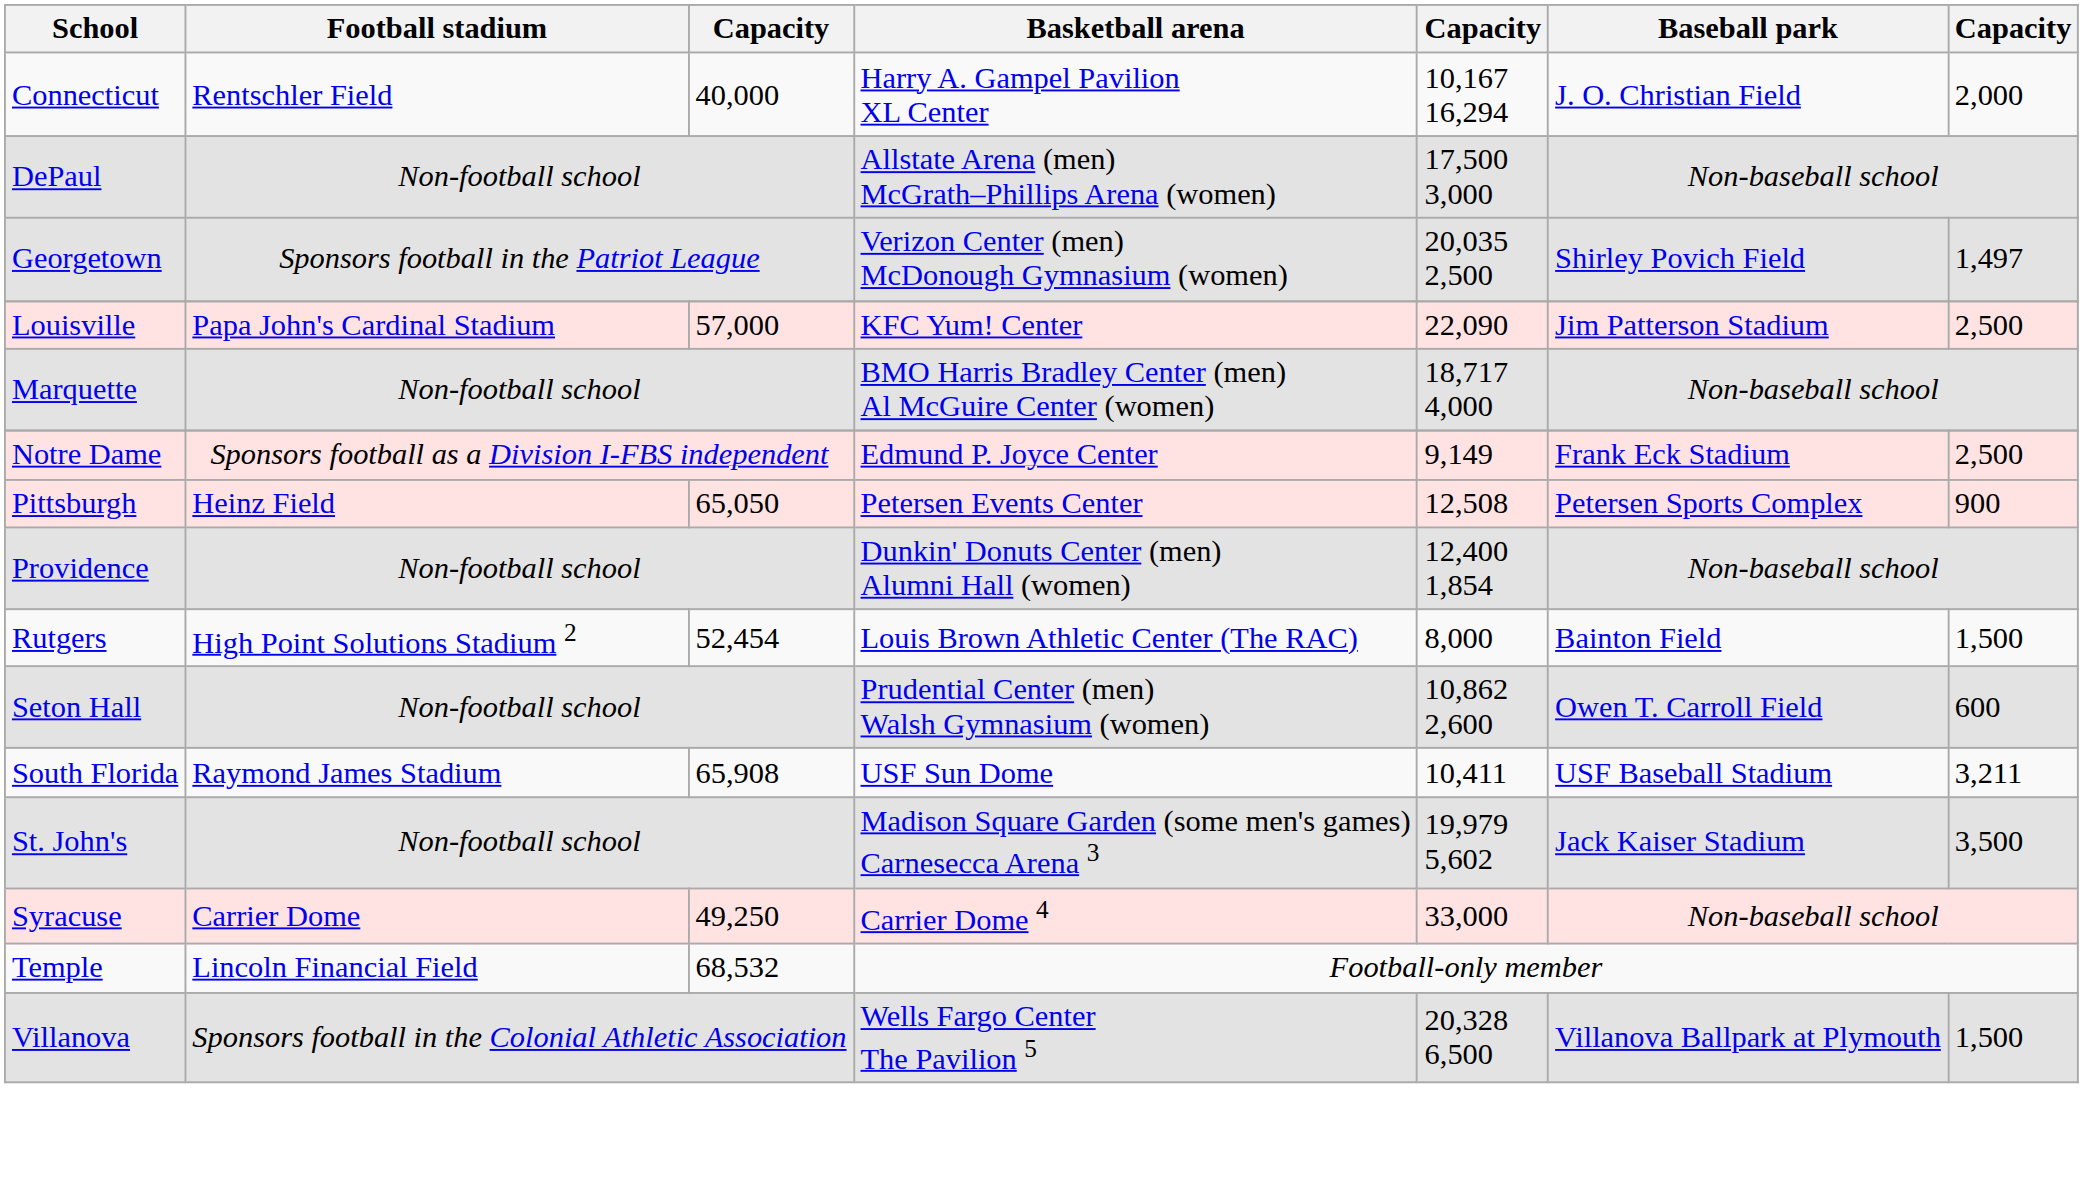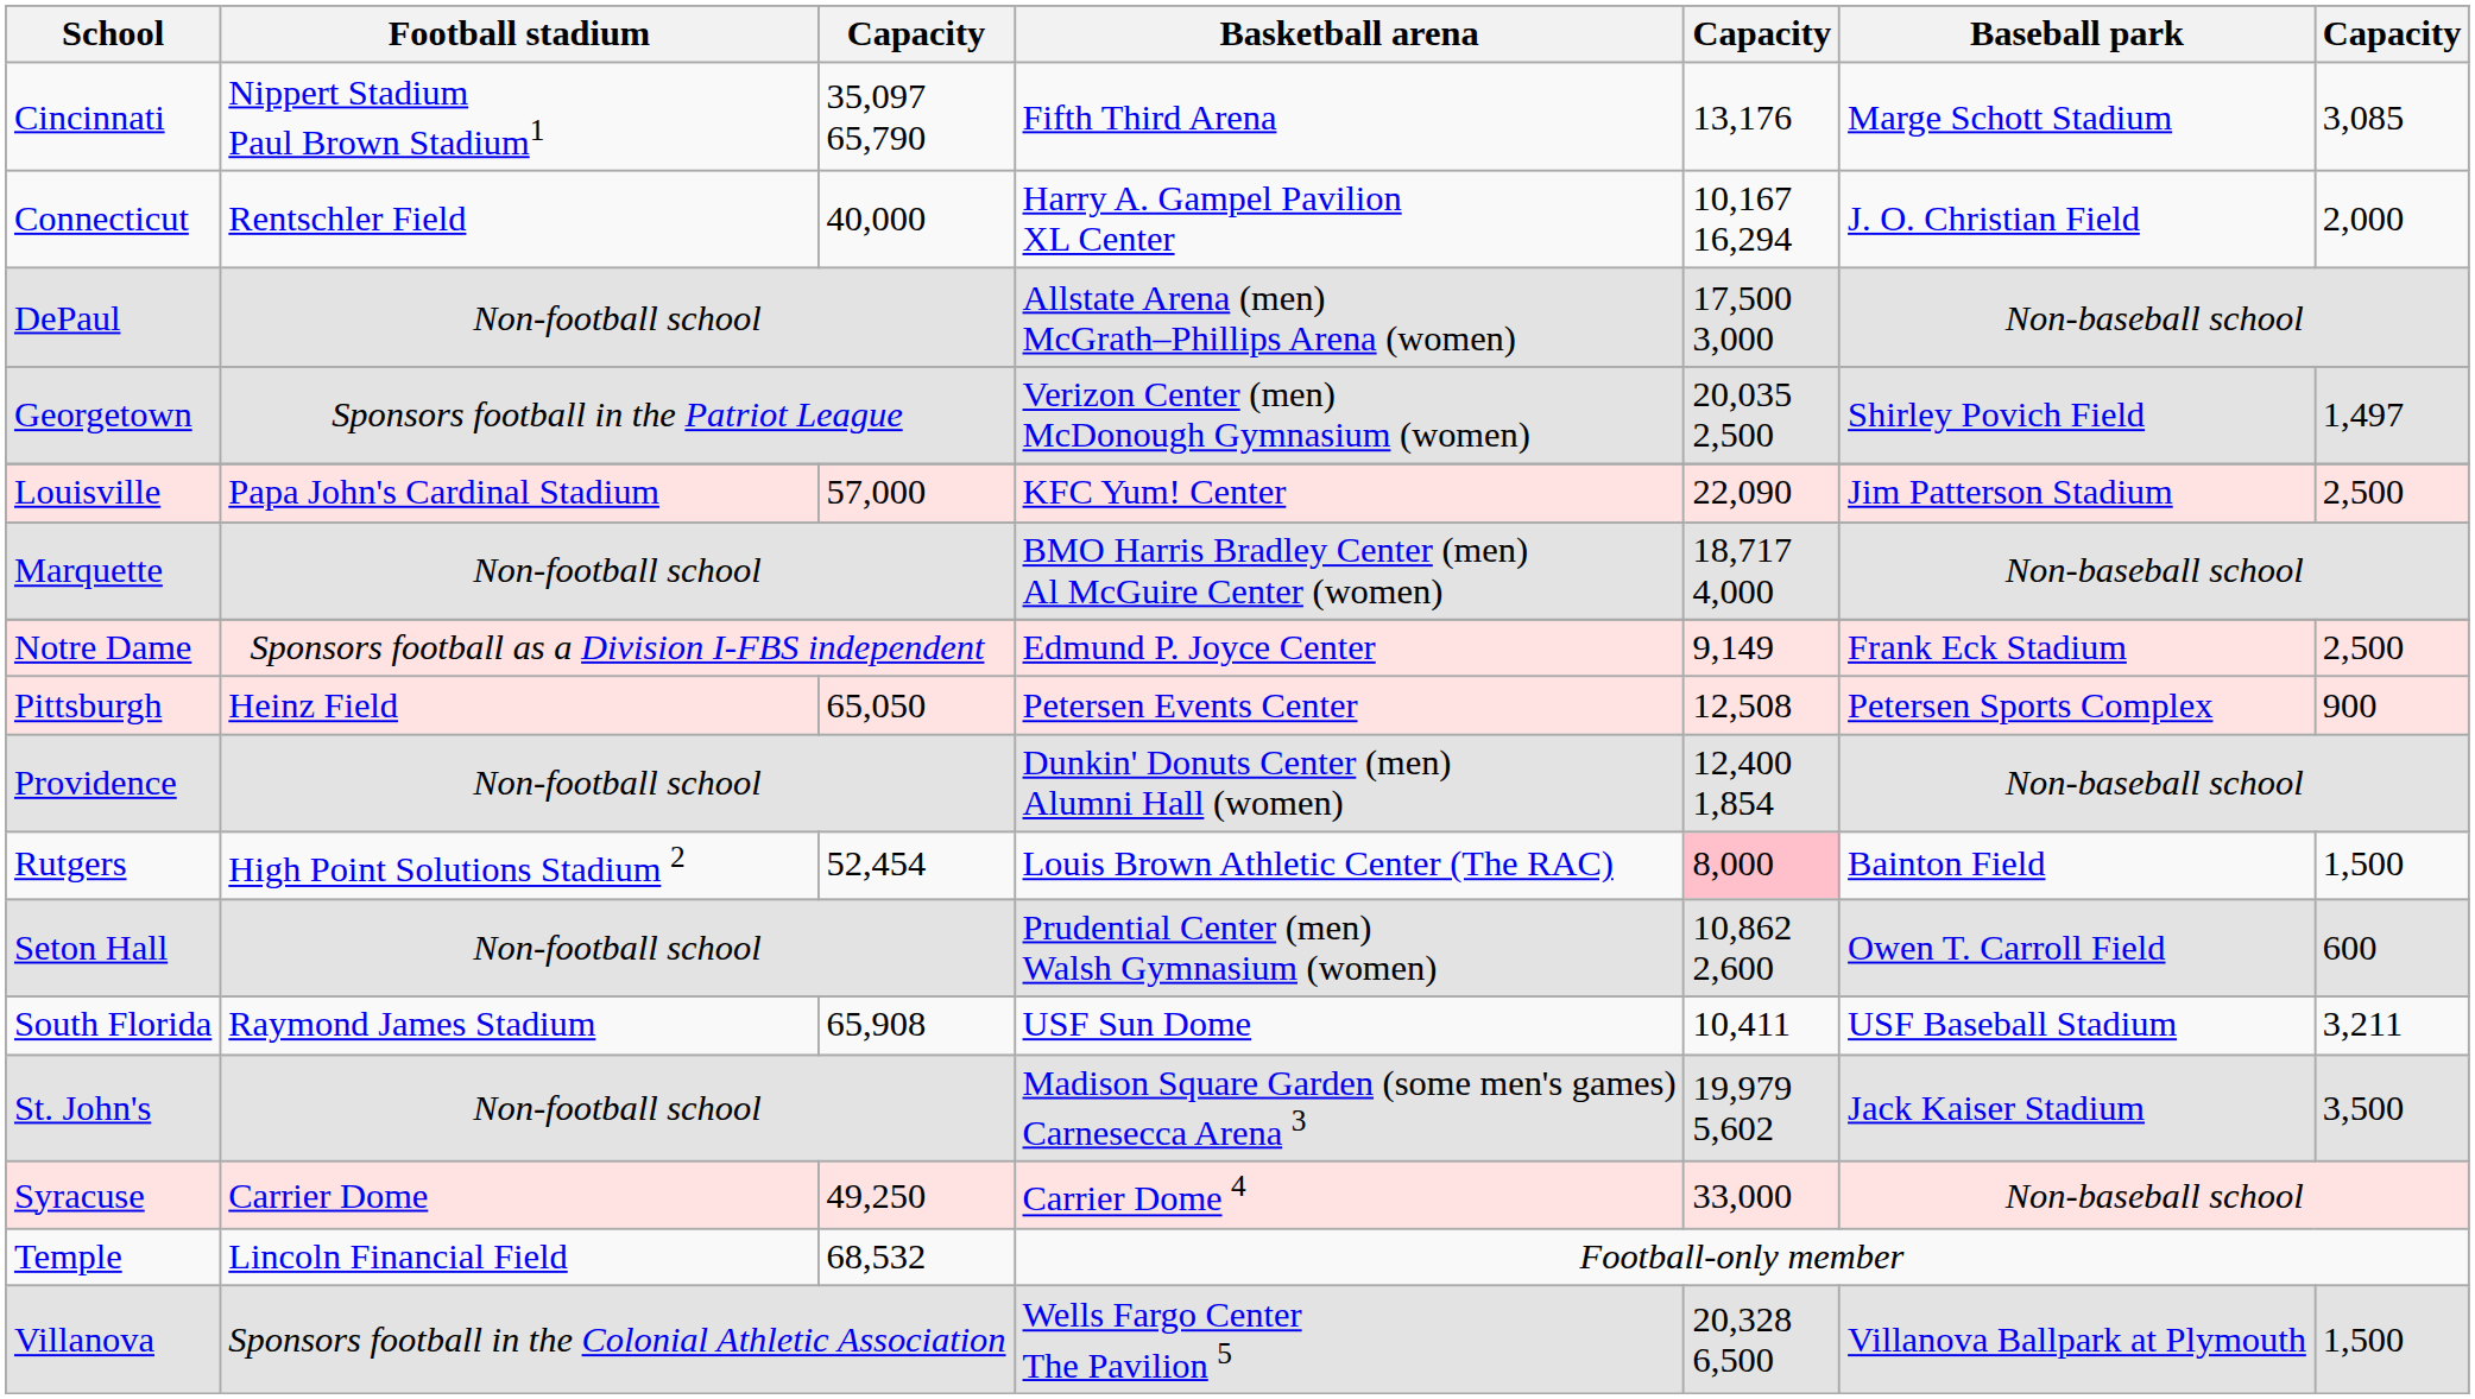+ row: Cincinnati | Nippert Stadium Paul Brown Stadium1 | 35,097 65,790 | Fifth Third Arena | 13,176 | Marge Schott Stadium | 3,085
Rutgers | column 5: no background -> pink background
